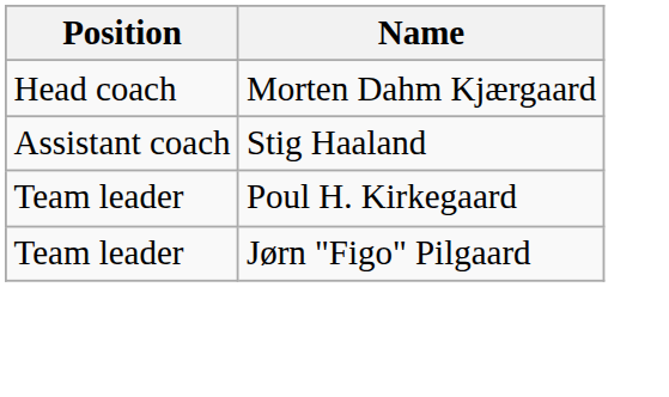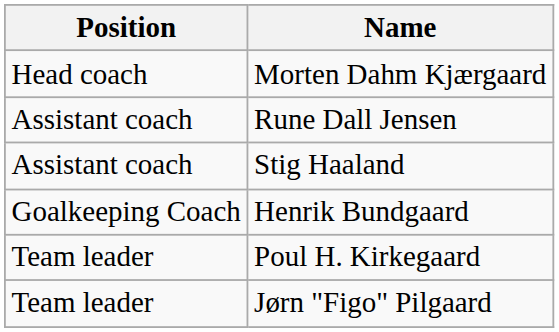+ row: Assistant coach | Rune Dall Jensen
+ row: Goalkeeping Coach | Henrik Bundgaard
